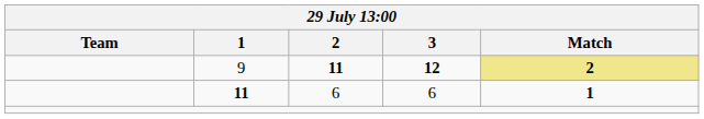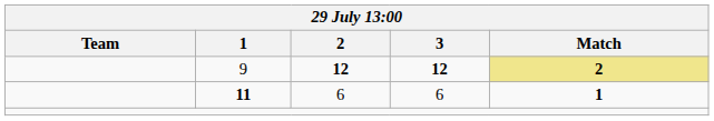9 | 2: 11 -> 12
